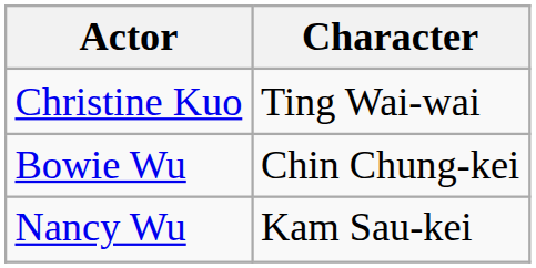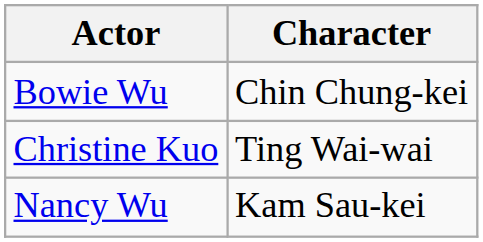rows swapped: Bowie Wu <-> Christine Kuo
